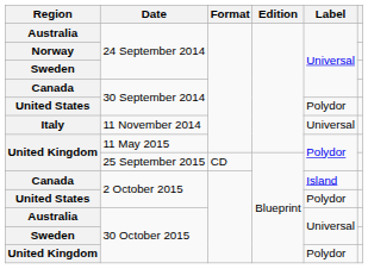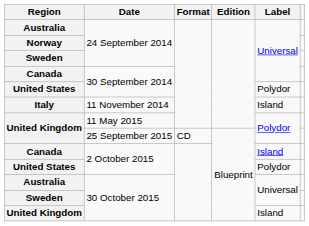Italy | Label: Universal -> Island
United Kingdom / 30 October 2015 | Label: Polydor -> Island
